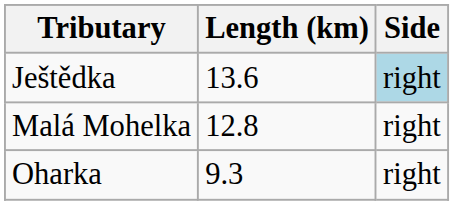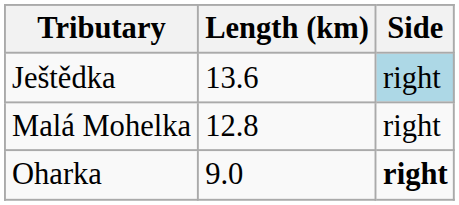Oharka | Length (km): 9.3 -> 9.0
Oharka | Side: normal -> bold
